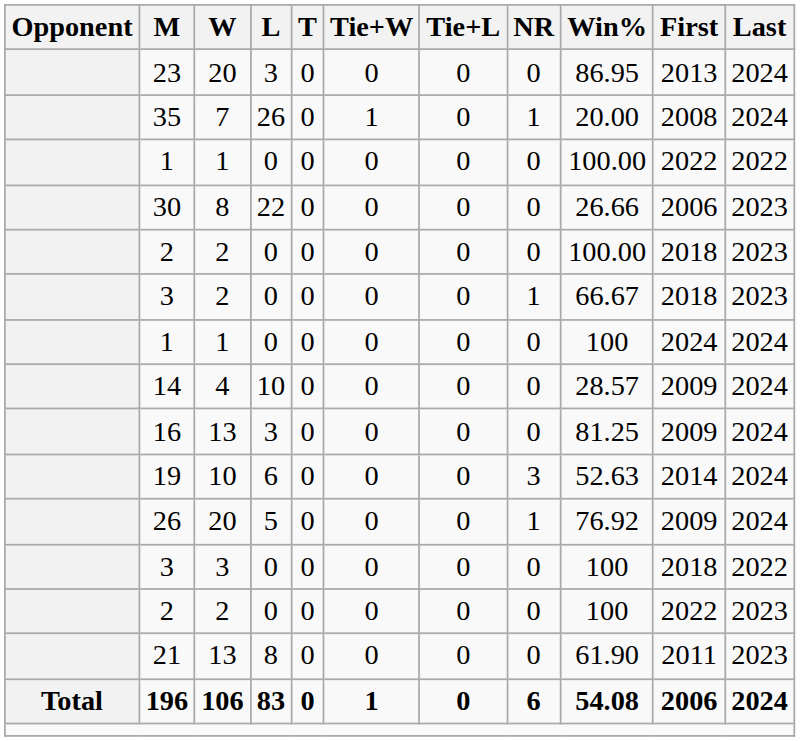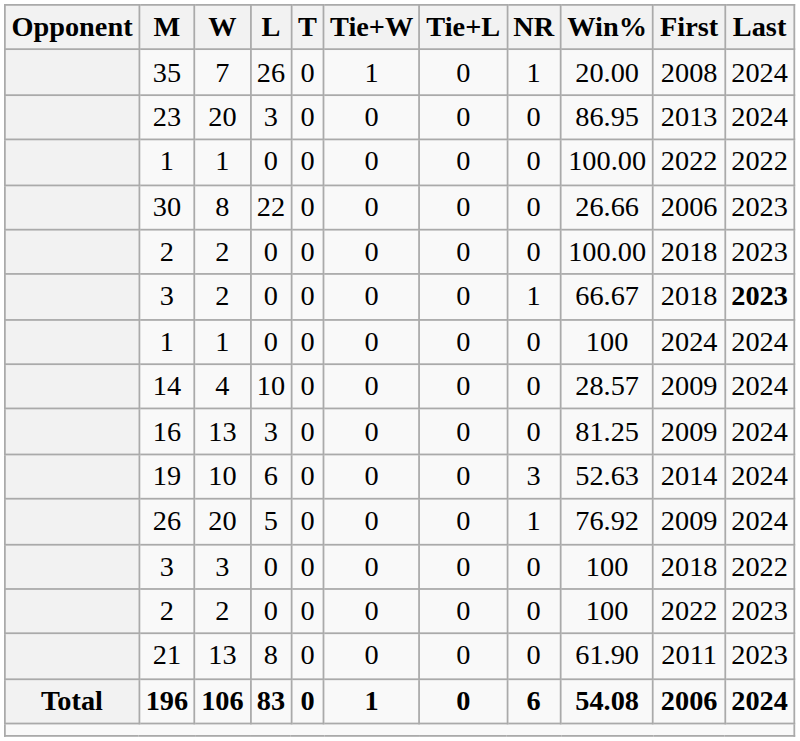rows swapped: 35 <-> 23
3 / 2 | Last: normal -> bold
